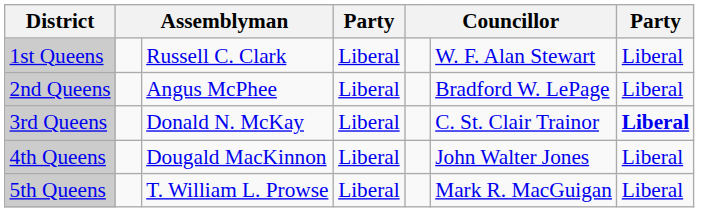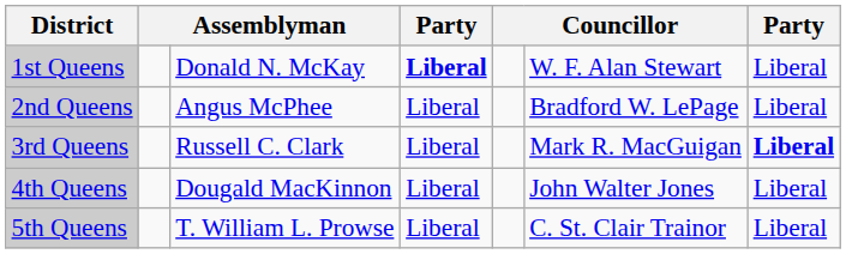1st Queens | column 3: Russell C. Clark -> Donald N. McKay
1st Queens | column 4: normal -> bold
3rd Queens | column 3: Donald N. McKay -> Russell C. Clark
3rd Queens | column 6: C. St. Clair Trainor -> Mark R. MacGuigan
5th Queens | column 6: Mark R. MacGuigan -> C. St. Clair Trainor
